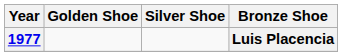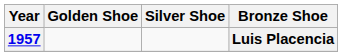Luis Placencia | Year: 1977 -> 1957
